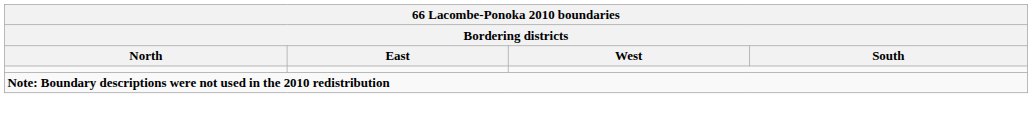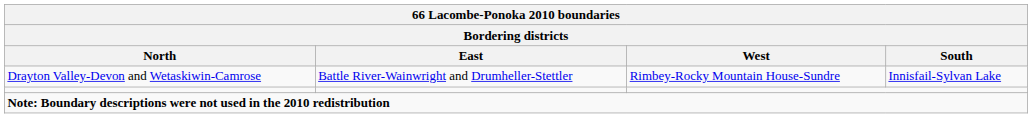+ row: Drayton Valley-Devon and Wetaskiwin-Camrose | Battle River-Wainwright and Drumheller-Stettler | Rimbey-Rocky Mountain House-Sundre | Innisfail-Sylvan Lake
